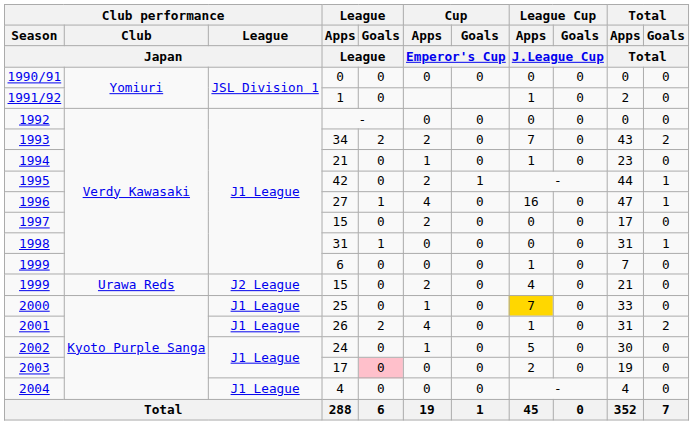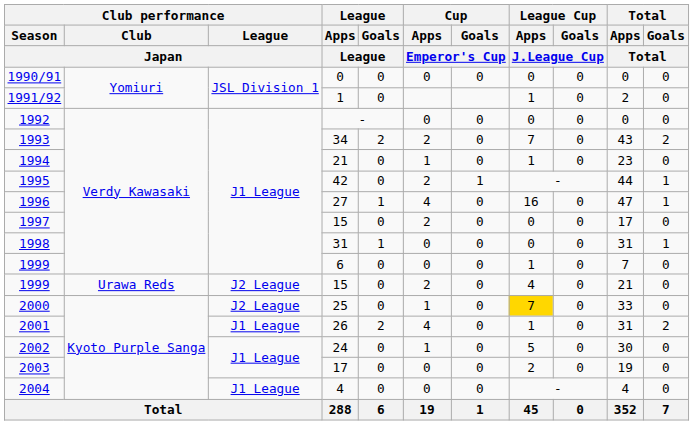2000 | Club performance / League / Japan: J1 League -> J2 League
2003 | League / Goals / League: pink background -> no background
